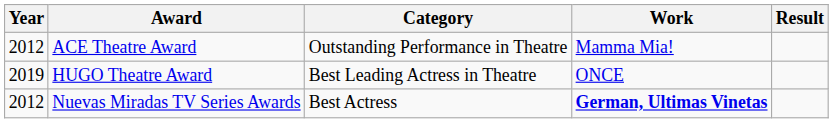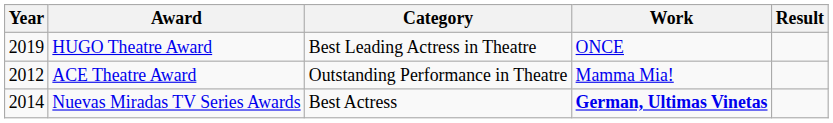rows swapped: HUGO Theatre Award <-> ACE Theatre Award
Nuevas Miradas TV Series Awards | Year: 2012 -> 2014
